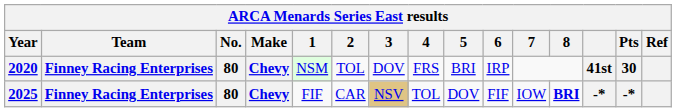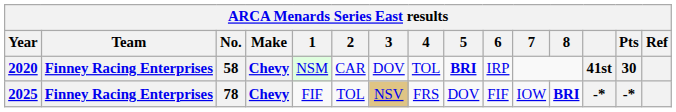2020 | No.: 80 -> 58
2020 | 2: TOL -> CAR
2020 | 4: FRS -> TOL
2020 | 5: normal -> bold
2025 | No.: 80 -> 78
2025 | 2: CAR -> TOL
2025 | 4: TOL -> FRS
